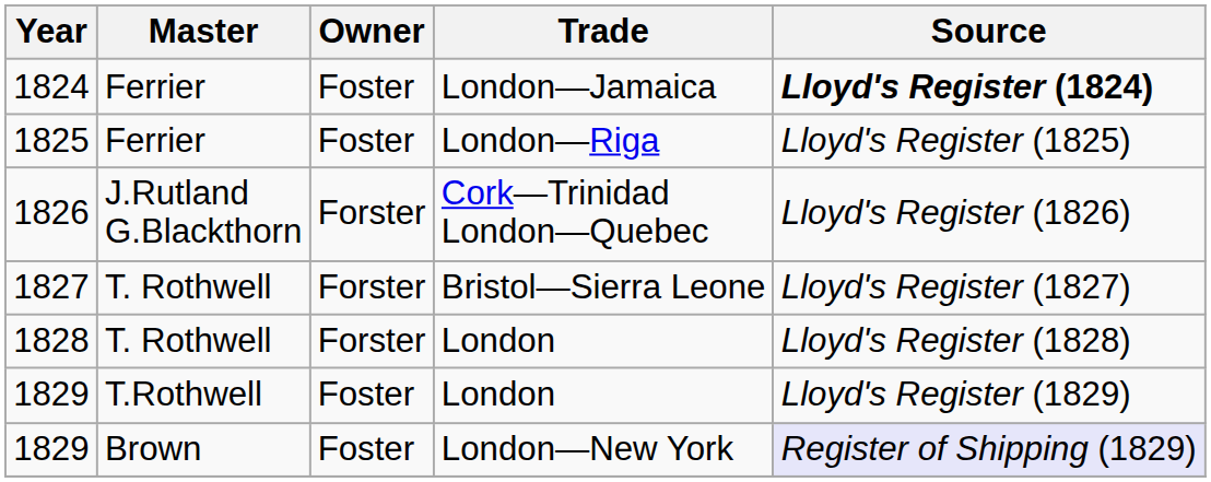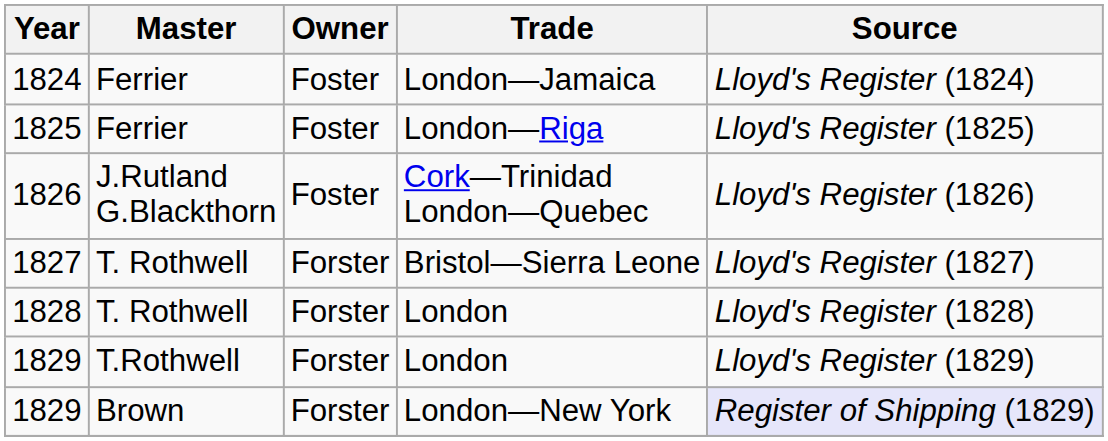1824 | Source: bold -> normal
1826 | Owner: Forster -> Foster
1829 / London | Owner: Foster -> Forster
1829 / London—New York | Owner: Foster -> Forster
